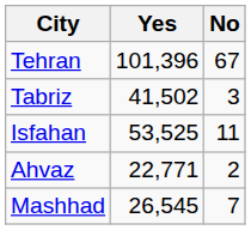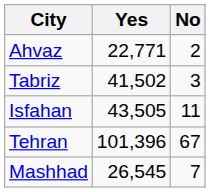rows swapped: Tehran <-> Ahvaz
Isfahan | Yes: 53,525 -> 43,505
